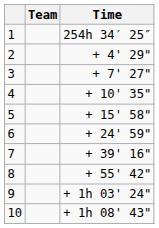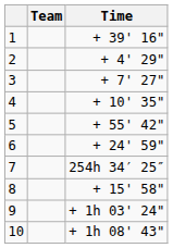1 | Time: 254h 34′ 25″ -> + 39' 16"
5 | Time: + 15' 58" -> + 55' 42"
7 | Time: + 39' 16" -> 254h 34′ 25″
8 | Time: + 55' 42" -> + 15' 58"
